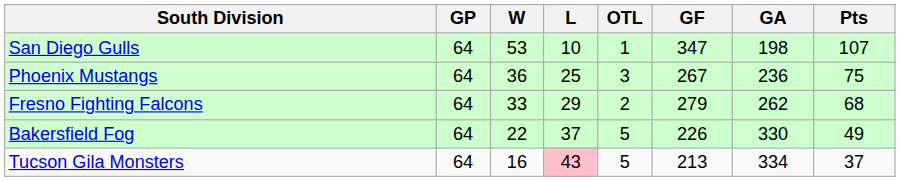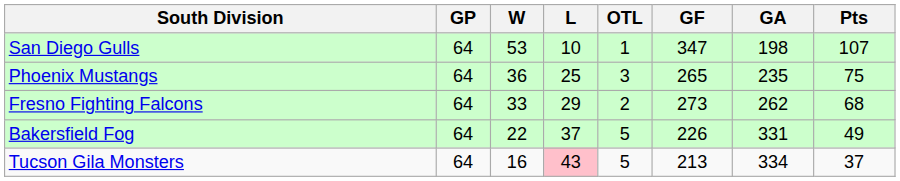Phoenix Mustangs | GF: 267 -> 265
Phoenix Mustangs | GA: 236 -> 235
Fresno Fighting Falcons | GF: 279 -> 273
Bakersfield Fog | GA: 330 -> 331
